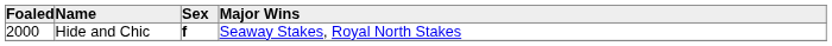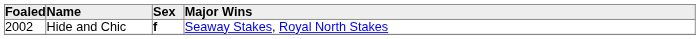Hide and Chic | Foaled: 2000 -> 2002
